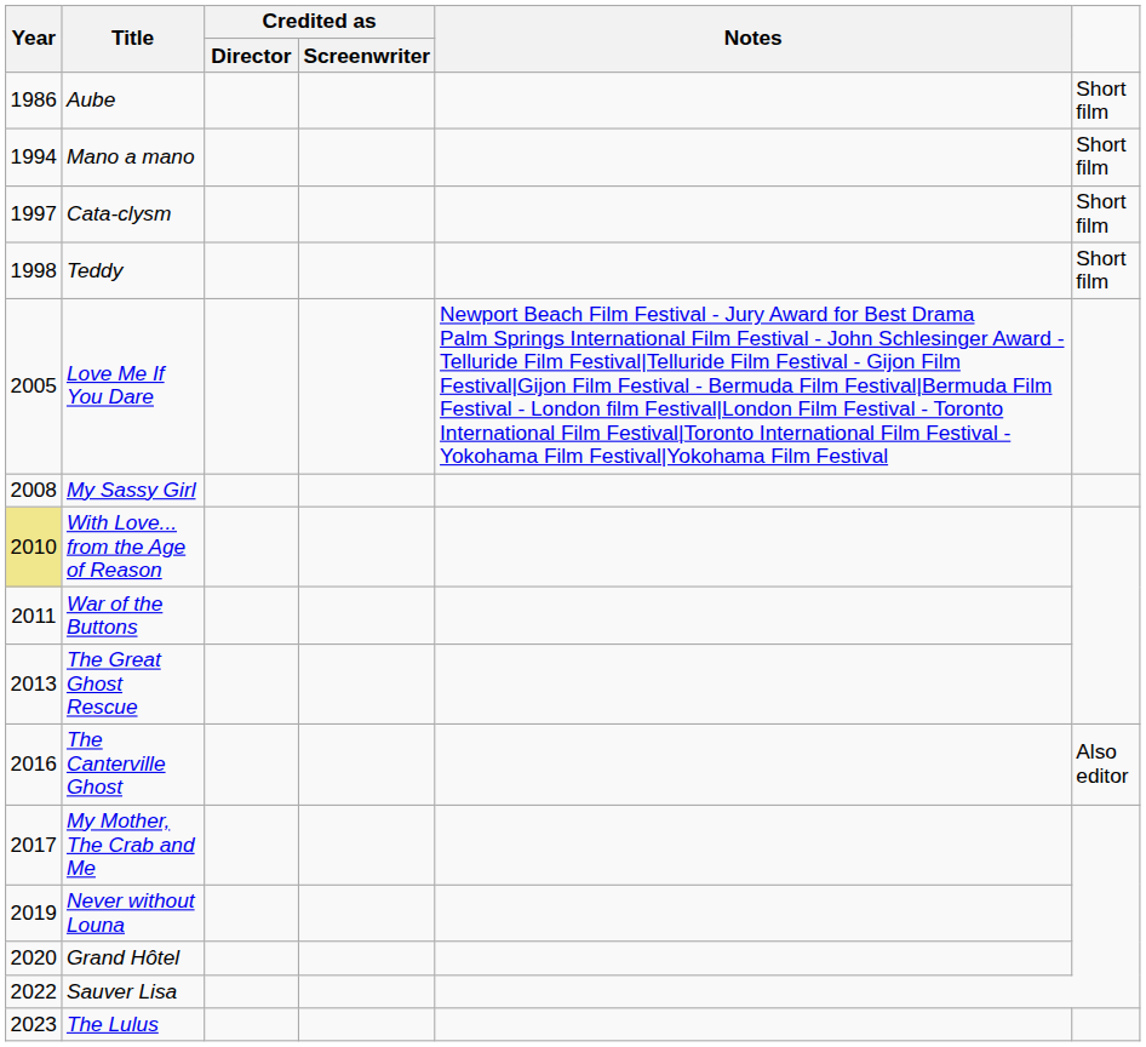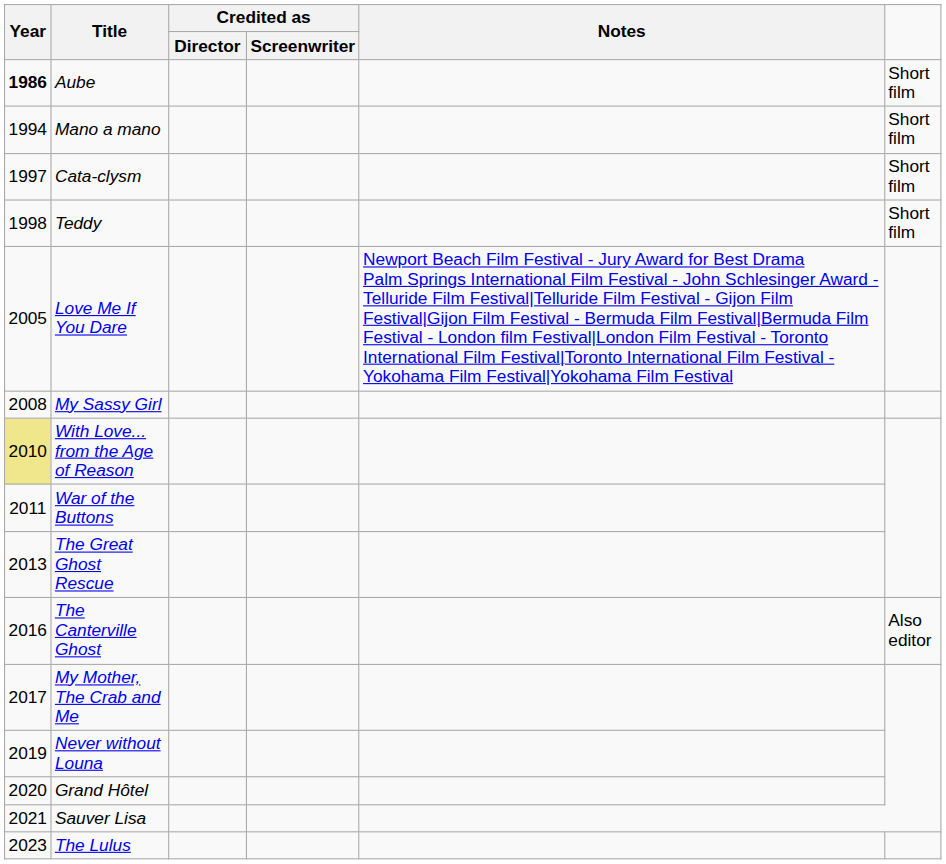Aube | Year: normal -> bold
Sauver Lisa | Year: 2022 -> 2021
